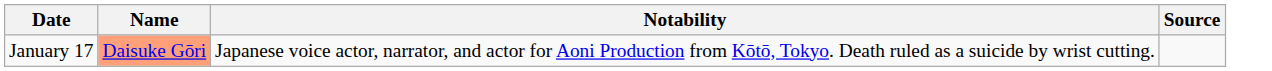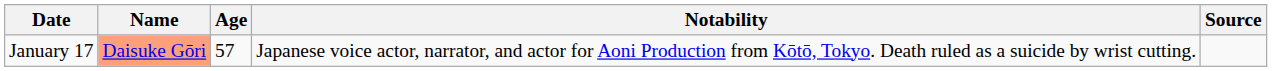+ column: Age | 57
